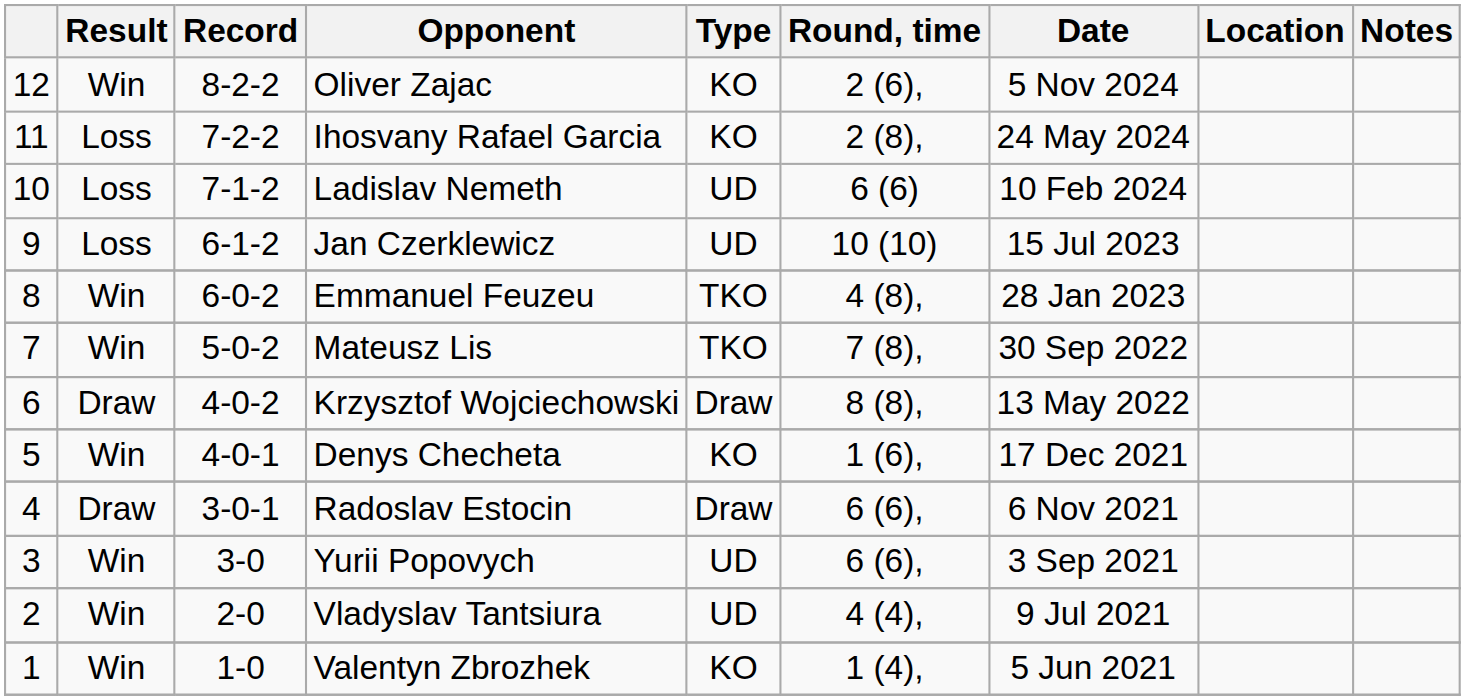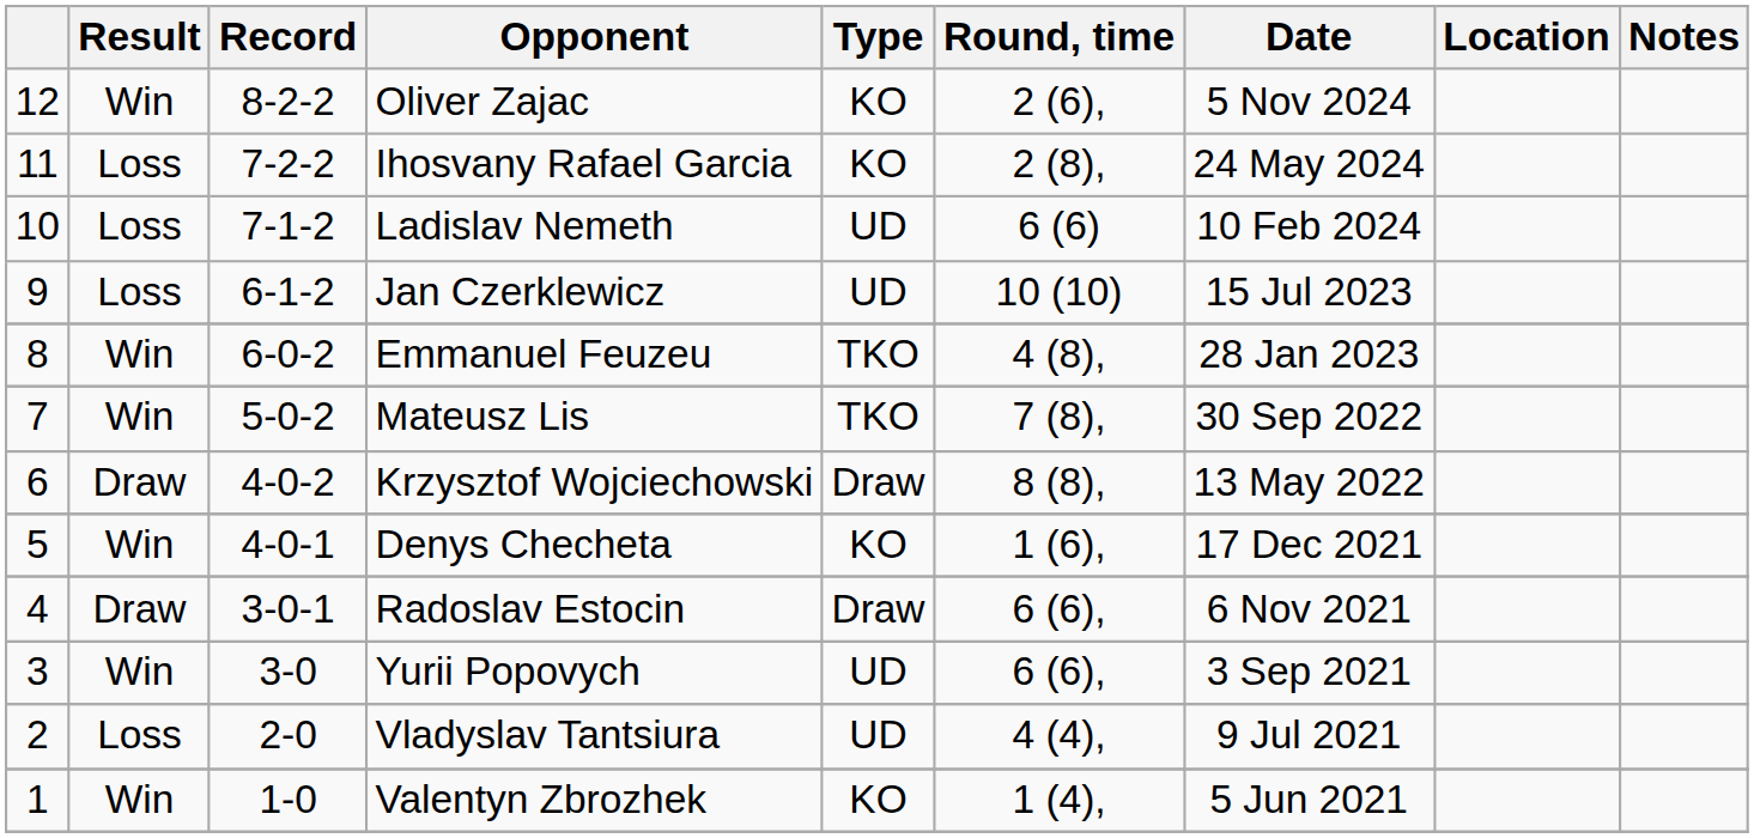Vladyslav Tantsiura | Result: Win -> Loss
